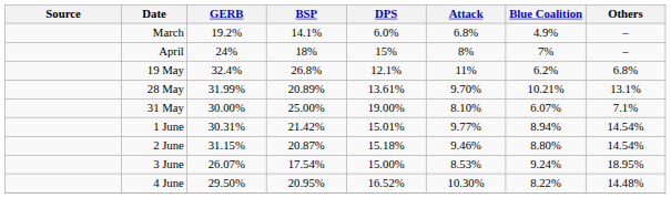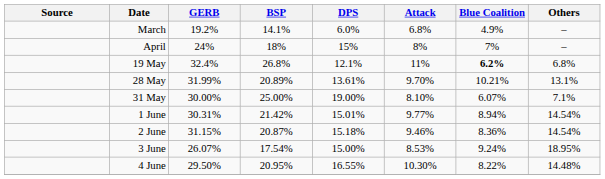19 May | Blue Coalition: normal -> bold
2 June | Blue Coalition: 8.80% -> 8.36%
4 June | DPS: 16.52% -> 16.55%
